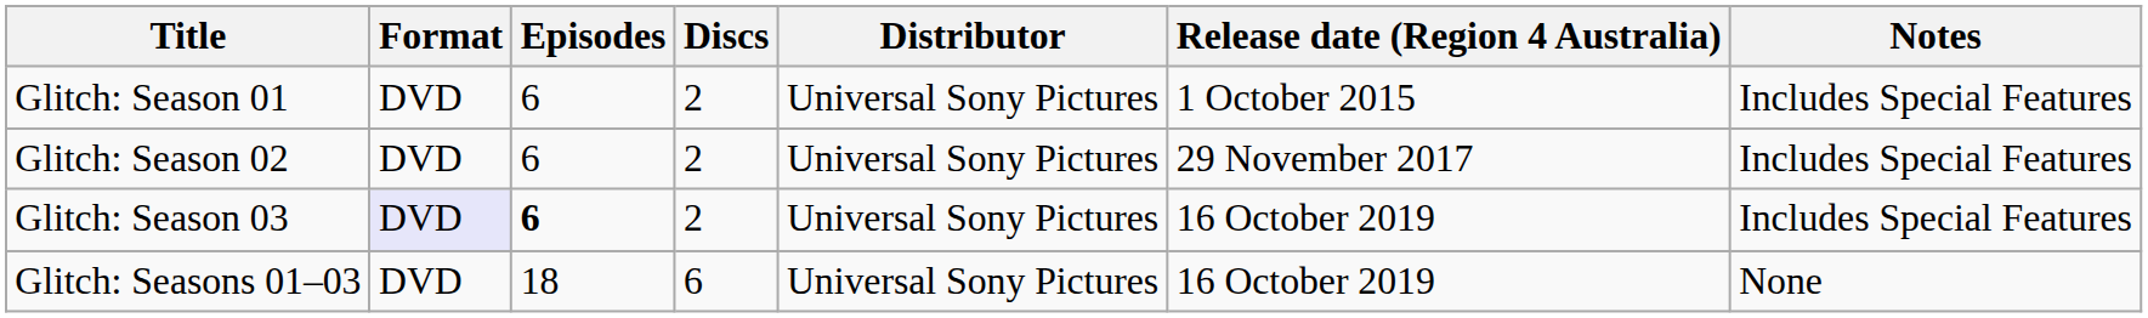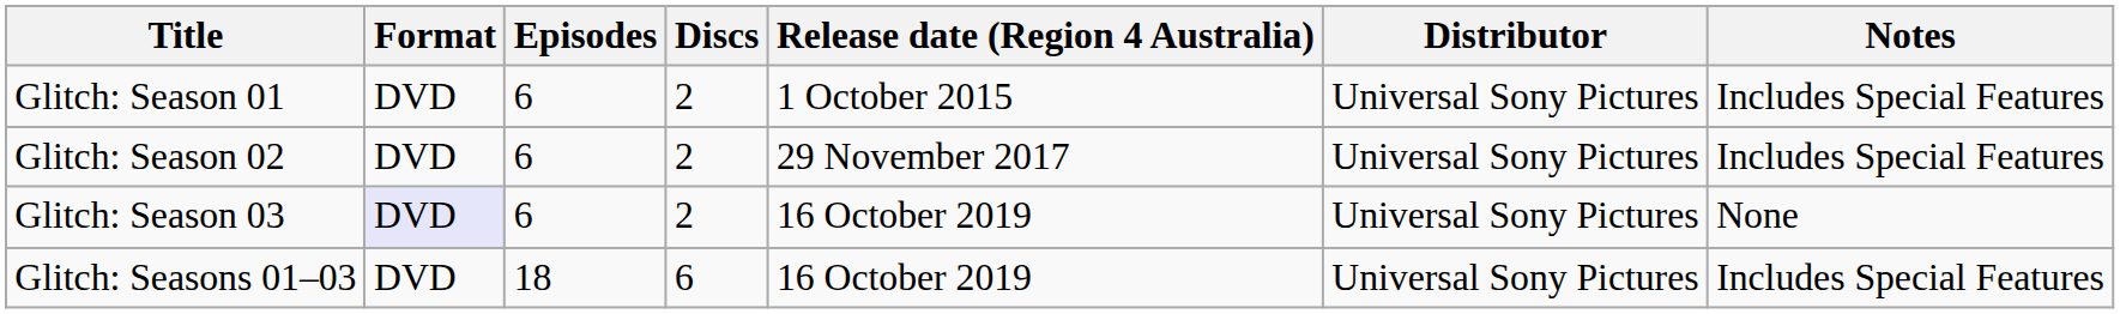columns swapped: Release date (Region 4 Australia) <-> Distributor
Glitch: Season 03 | Episodes: bold -> normal
Glitch: Season 03 | Notes: Includes Special Features -> None
Glitch: Seasons 01–03 | Notes: None -> Includes Special Features
